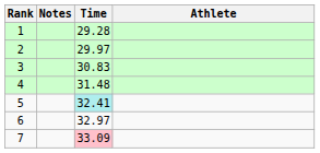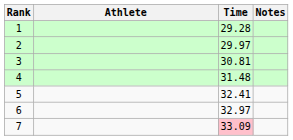columns swapped: Athlete <-> Notes
3 | Time: 30.83 -> 30.81
5 | Time: paleturquoise background -> no background
